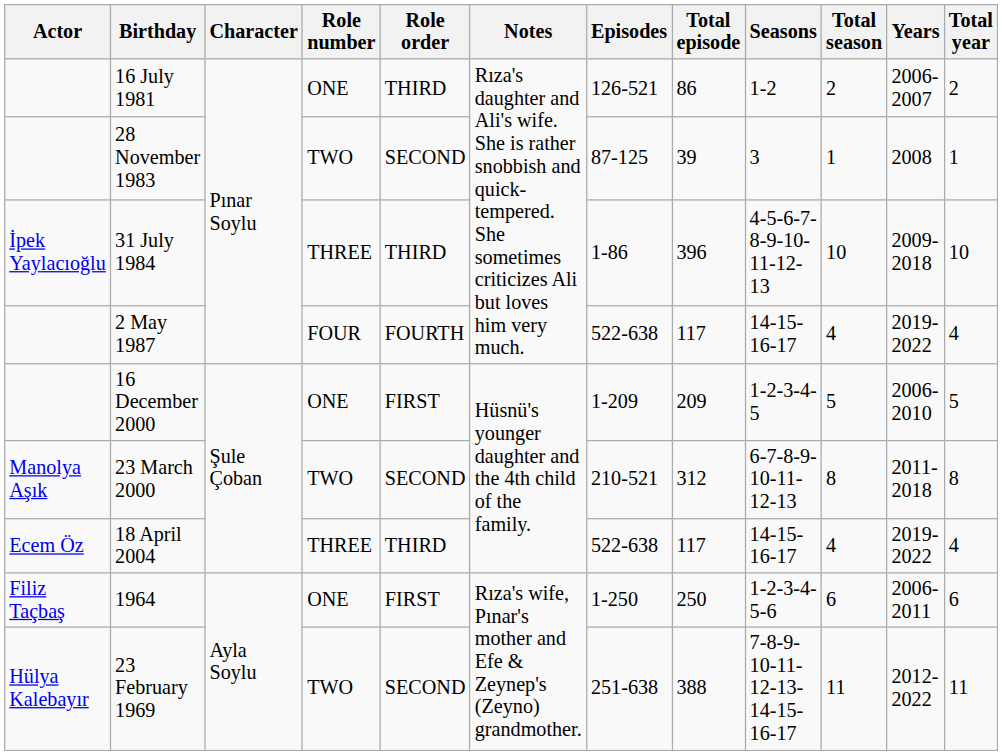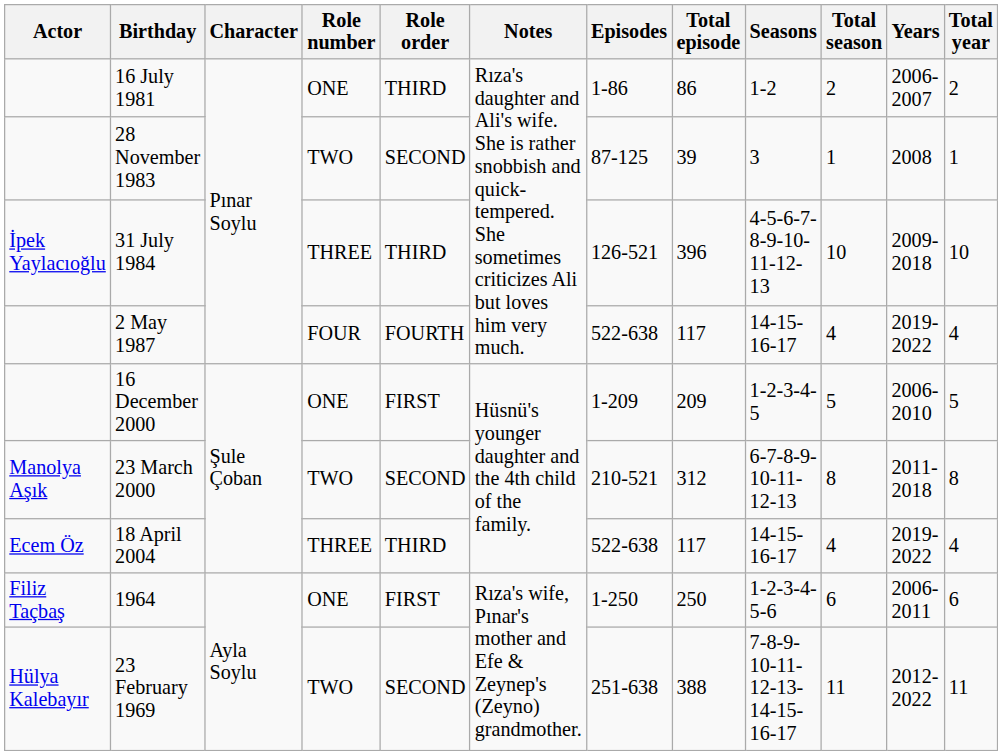16 July 1981 | Episodes: 126-521 -> 1-86
31 July 1984 | Episodes: 1-86 -> 126-521
